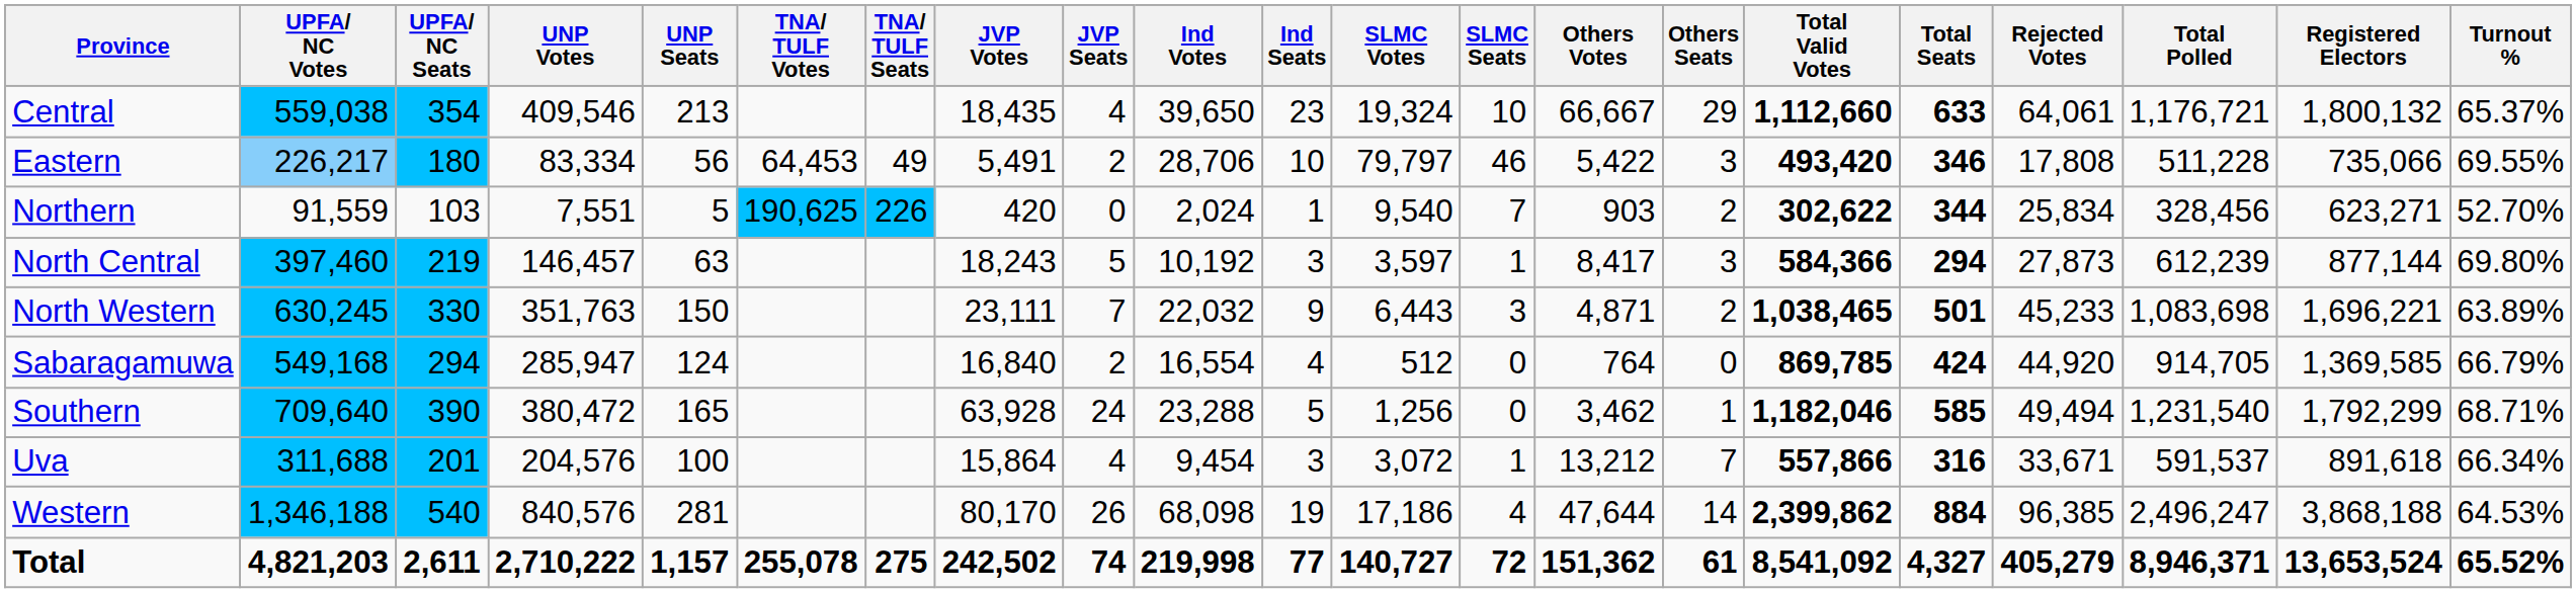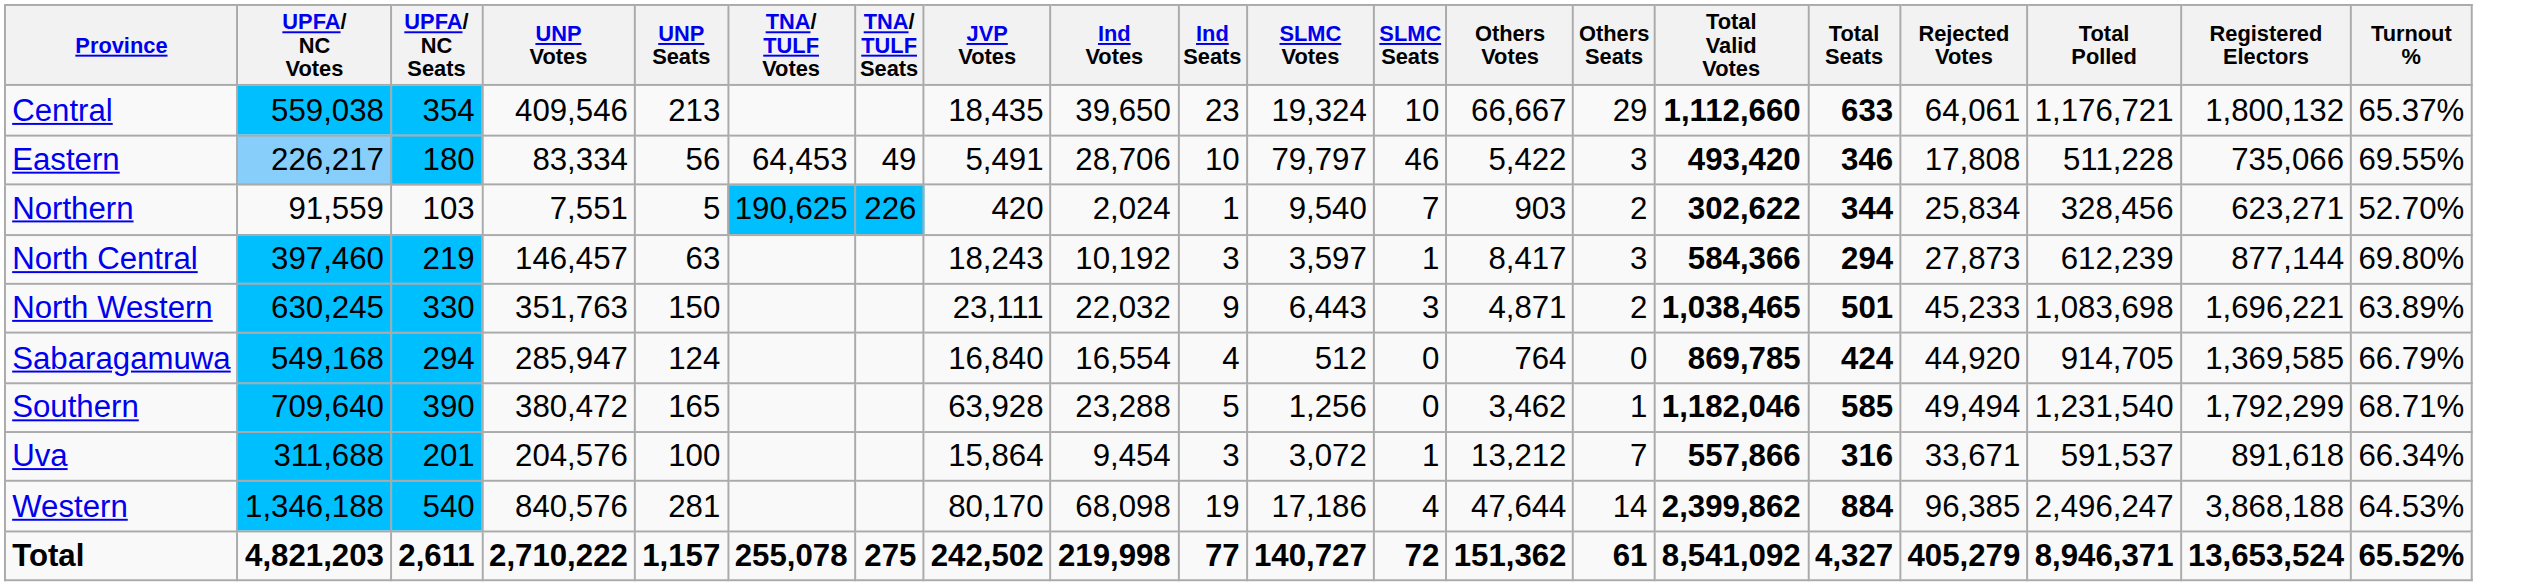- column: JVP Seats | 4 | 2 | 0 | 5 | 7 | 2 | 24 | 4 | 26 | 74
